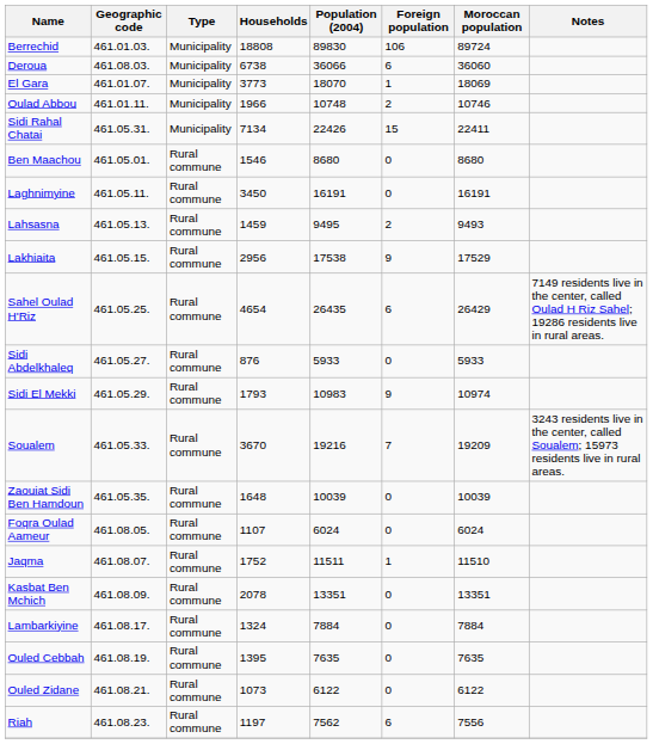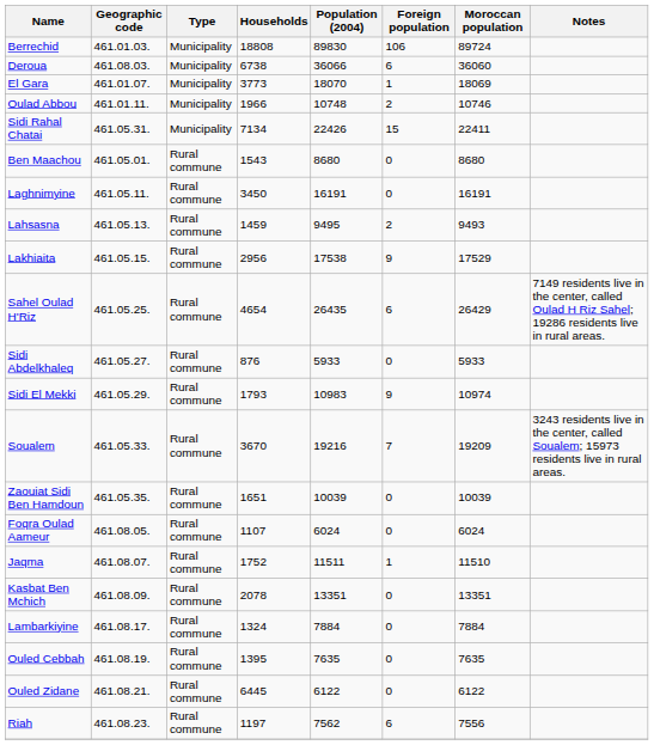Ben Maachou | Households: 1546 -> 1543
Zaouiat Sidi Ben Hamdoun | Households: 1648 -> 1651
Ouled Zidane | Households: 1073 -> 6445
